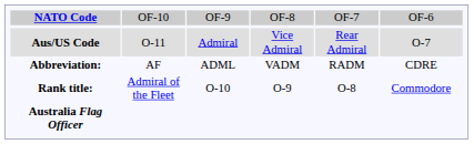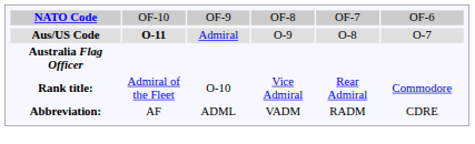Aus/US Code | column 2: normal -> bold
Aus/US Code | column 4: Vice Admiral -> O-9
Aus/US Code | column 5: Rear Admiral -> O-8
rows swapped: Australia Flag Officer <-> Abbreviation:
Rank title: | column 4: O-9 -> Vice Admiral
Rank title: | column 5: O-8 -> Rear Admiral
